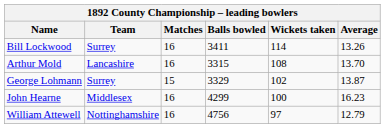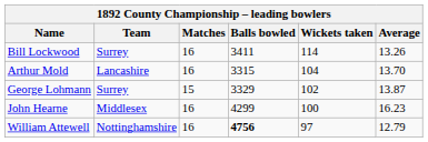Arthur Mold | Wickets taken: 108 -> 104
William Attewell | Balls bowled: normal -> bold
